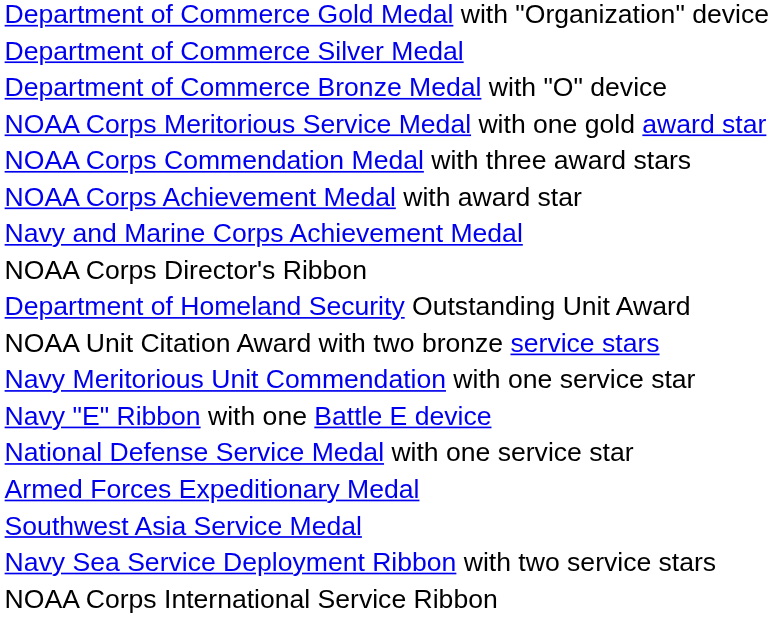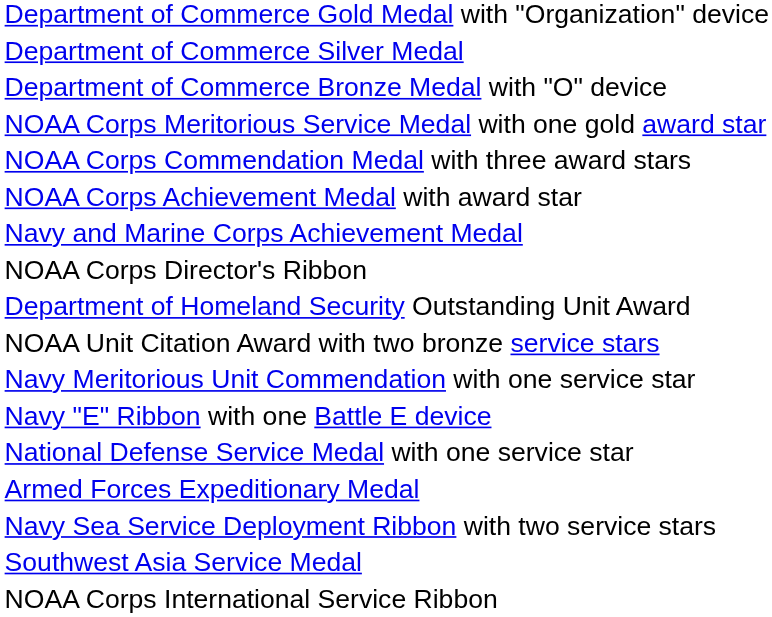rows swapped: Southwest Asia Service Medal <-> Navy Sea Service Deployment Ribbon with two service stars
